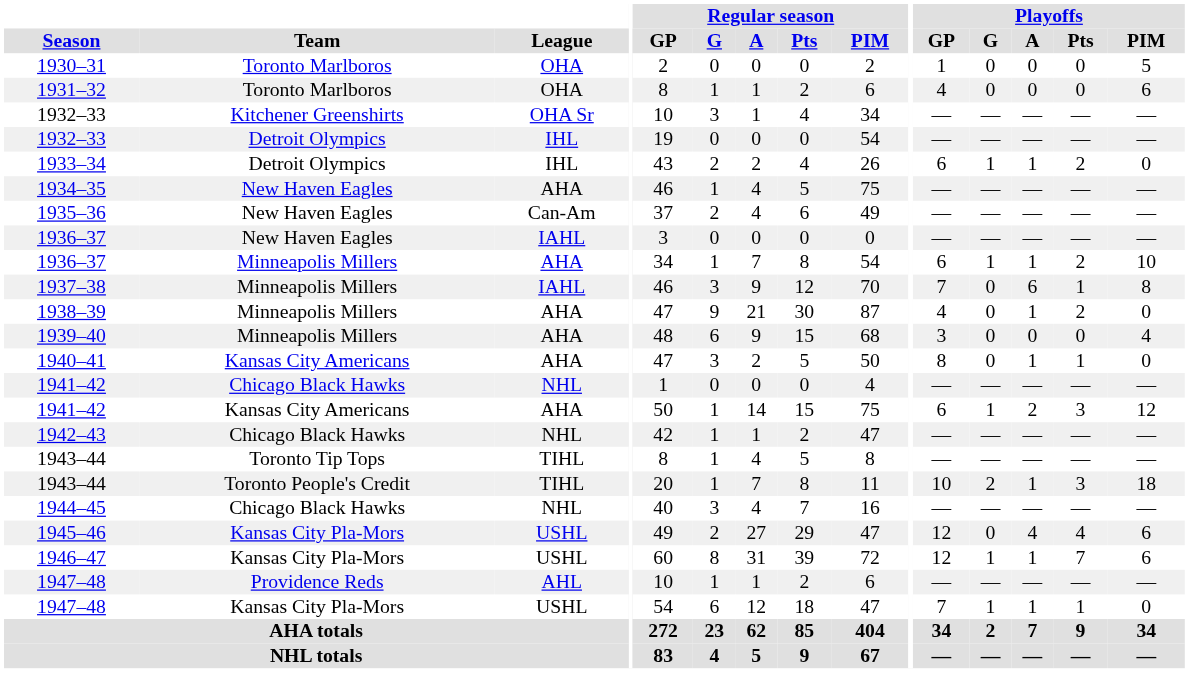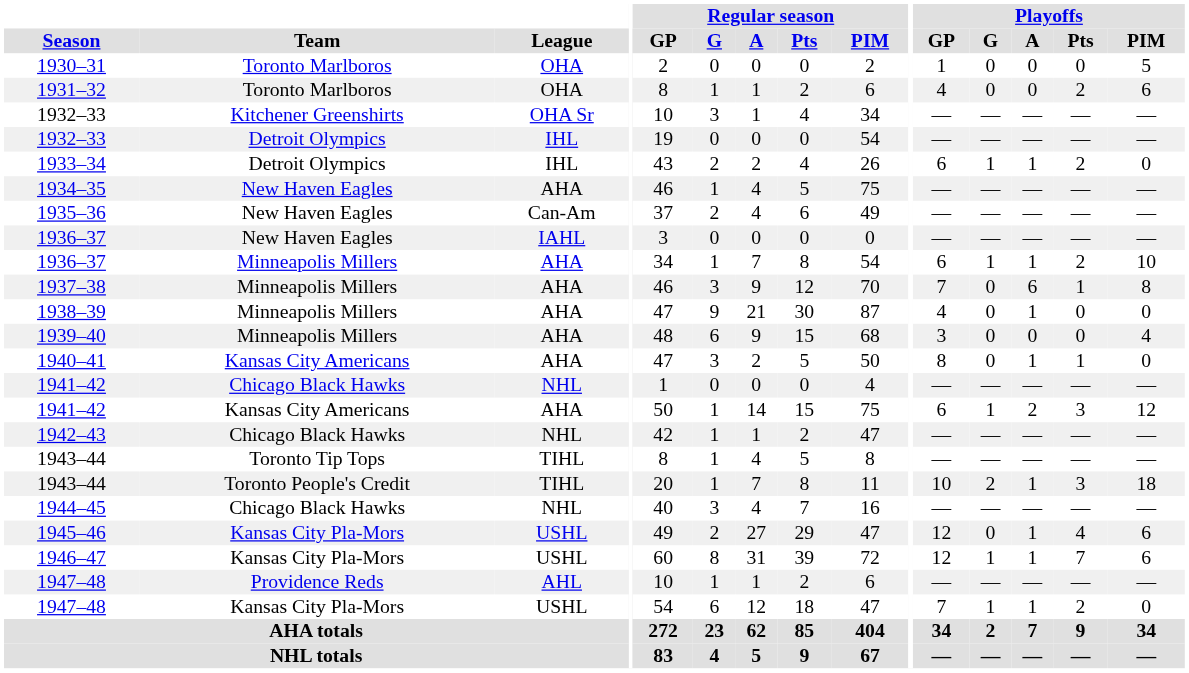1931–32 | Playoffs / Pts: 0 -> 2
1937–38 | League: IAHL -> AHA
1938–39 | Playoffs / Pts: 2 -> 0
1945–46 | Playoffs / A: 4 -> 1
1947–48 / Kansas City Pla-Mors | Playoffs / Pts: 1 -> 2
